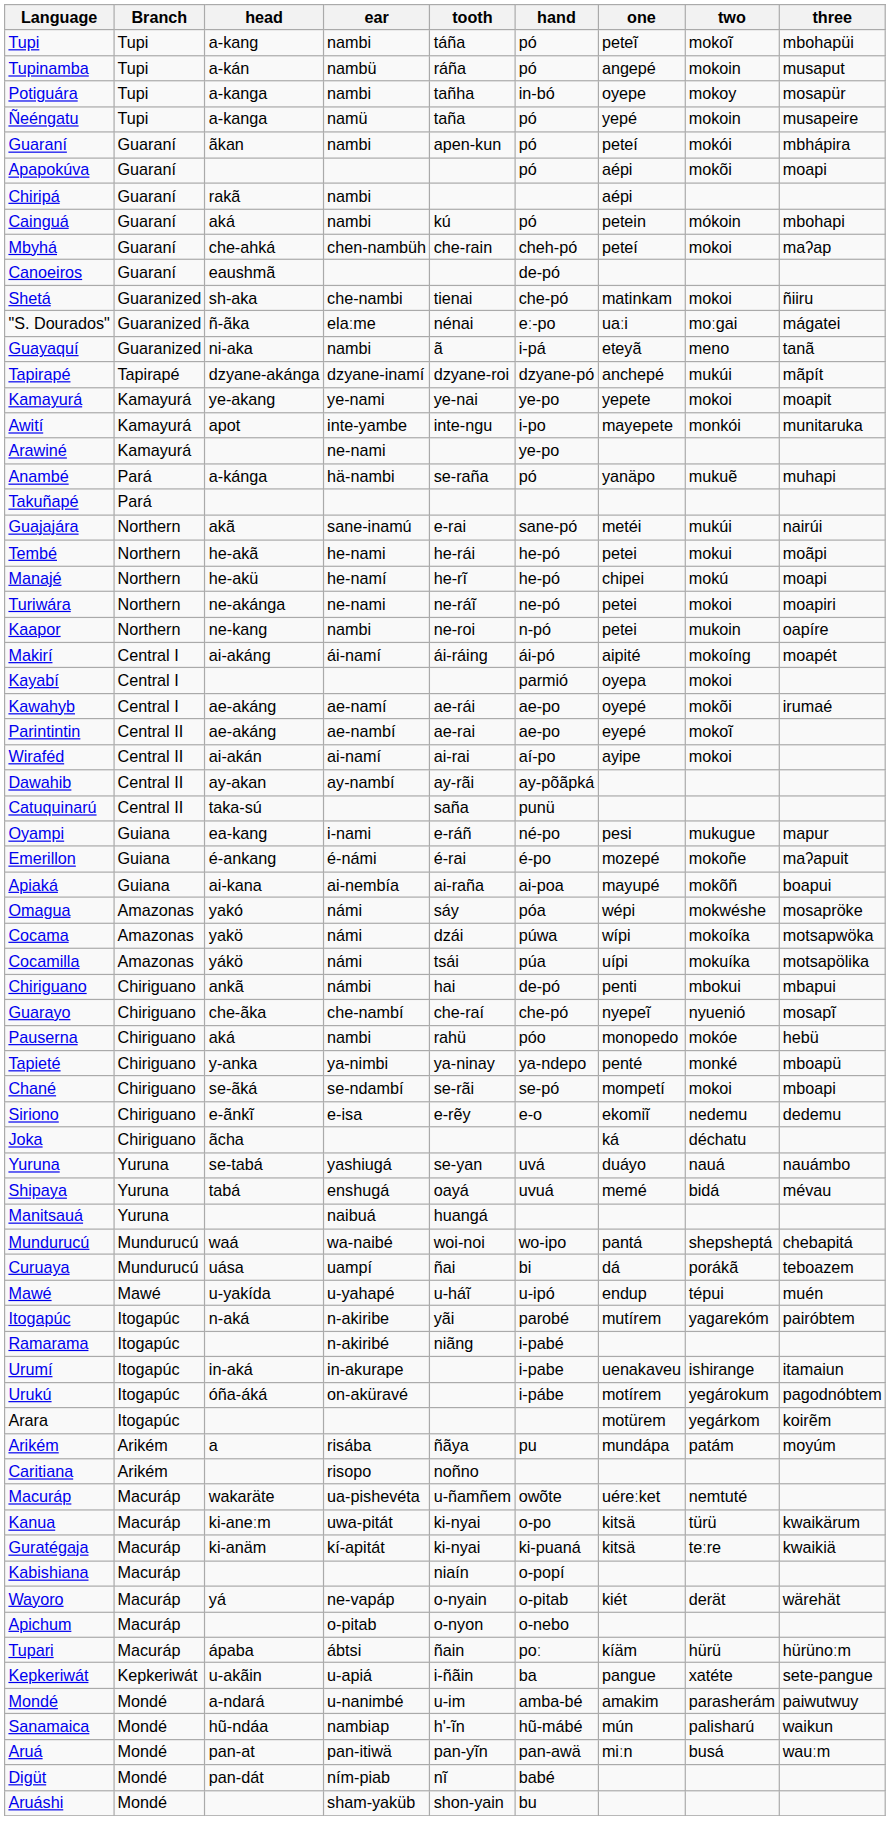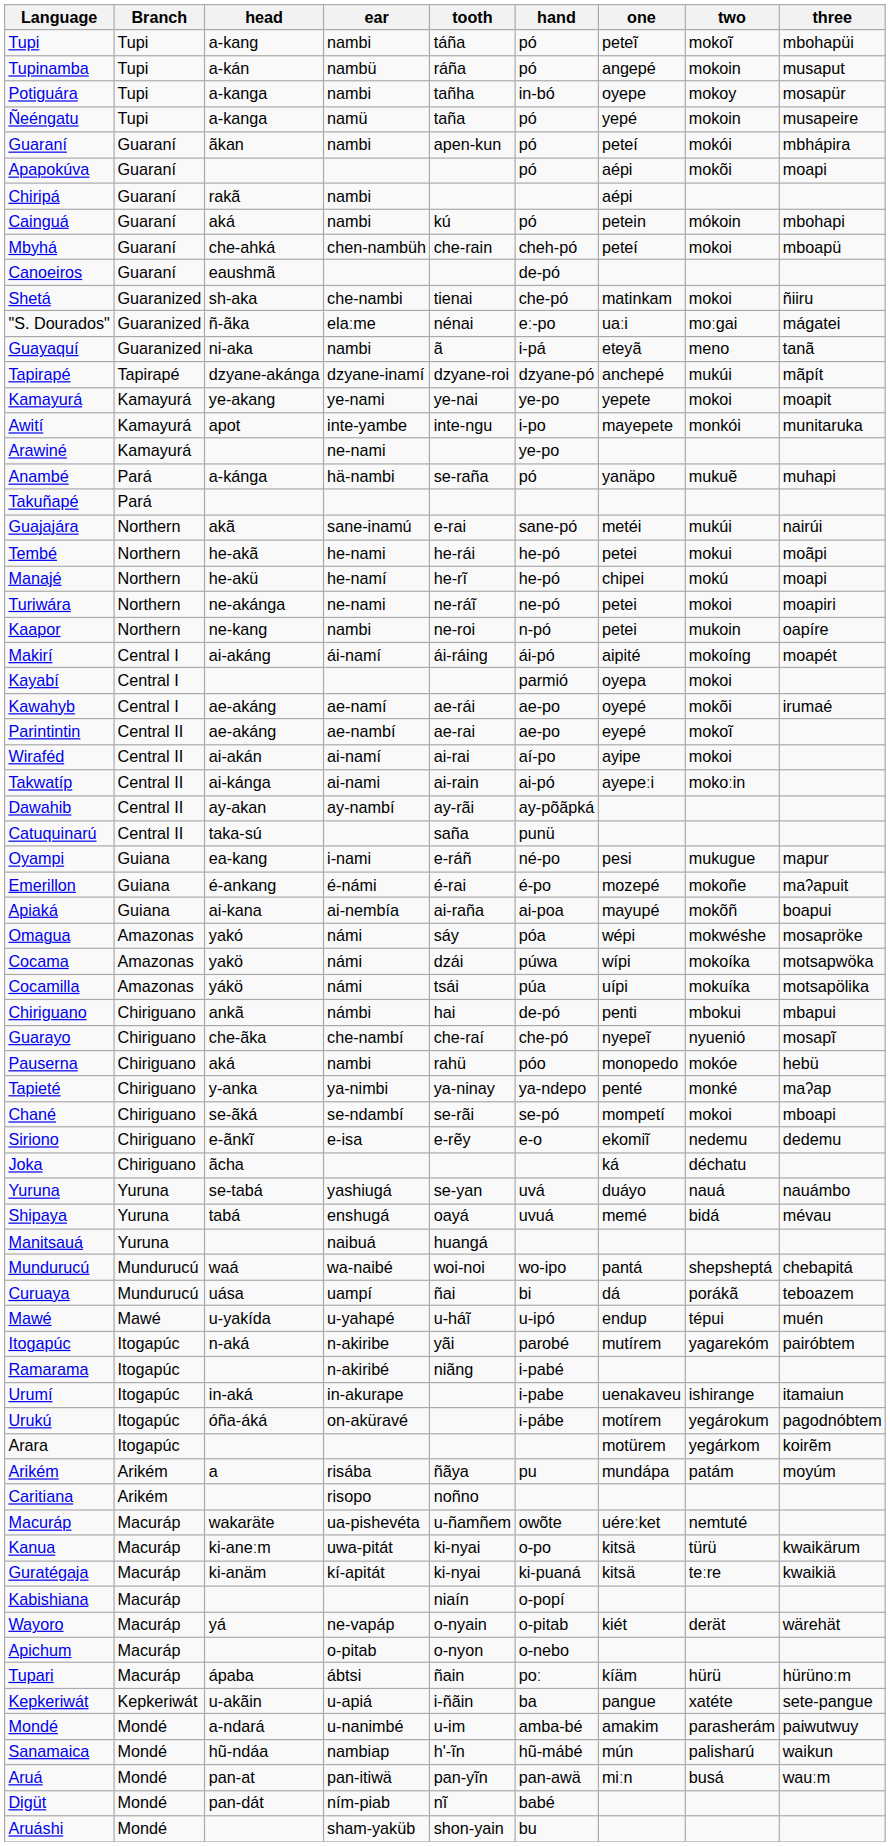Mbyhá | three: maʔap -> mboapü
+ row: Takwatíp | Central II | ai-kánga | ai-nami | ai-rain | ai-pó | ayepeːi | mokoːin
Tapieté | three: mboapü -> maʔap
